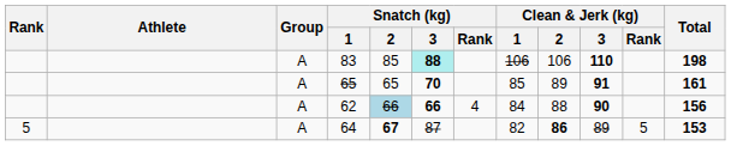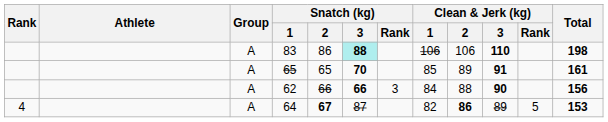83 | Snatch (kg) / 2: 85 -> 86
62 | Snatch (kg) / 2: lightblue background -> no background
62 | Snatch (kg) / Rank: 4 -> 3
64 | Rank: 5 -> 4
